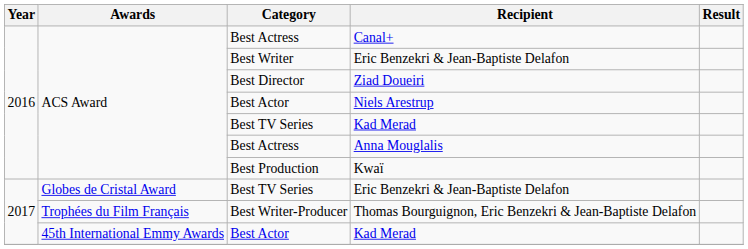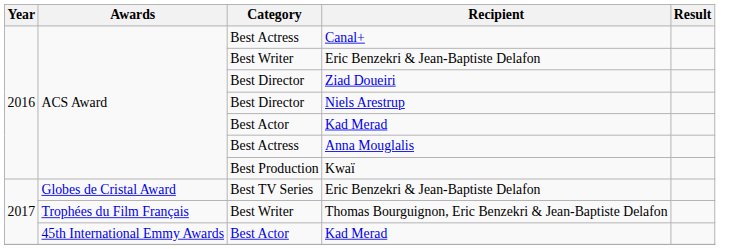Niels Arestrup | Category: Best Actor -> Best Director
ACS Award / Kad Merad | Category: Best TV Series -> Best Actor
Thomas Bourguignon, Eric Benzekri & Jean-Baptiste Delafon | Category: Best Writer-Producer -> Best Writer
